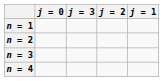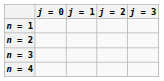columns swapped: j = 1 <-> j = 3
